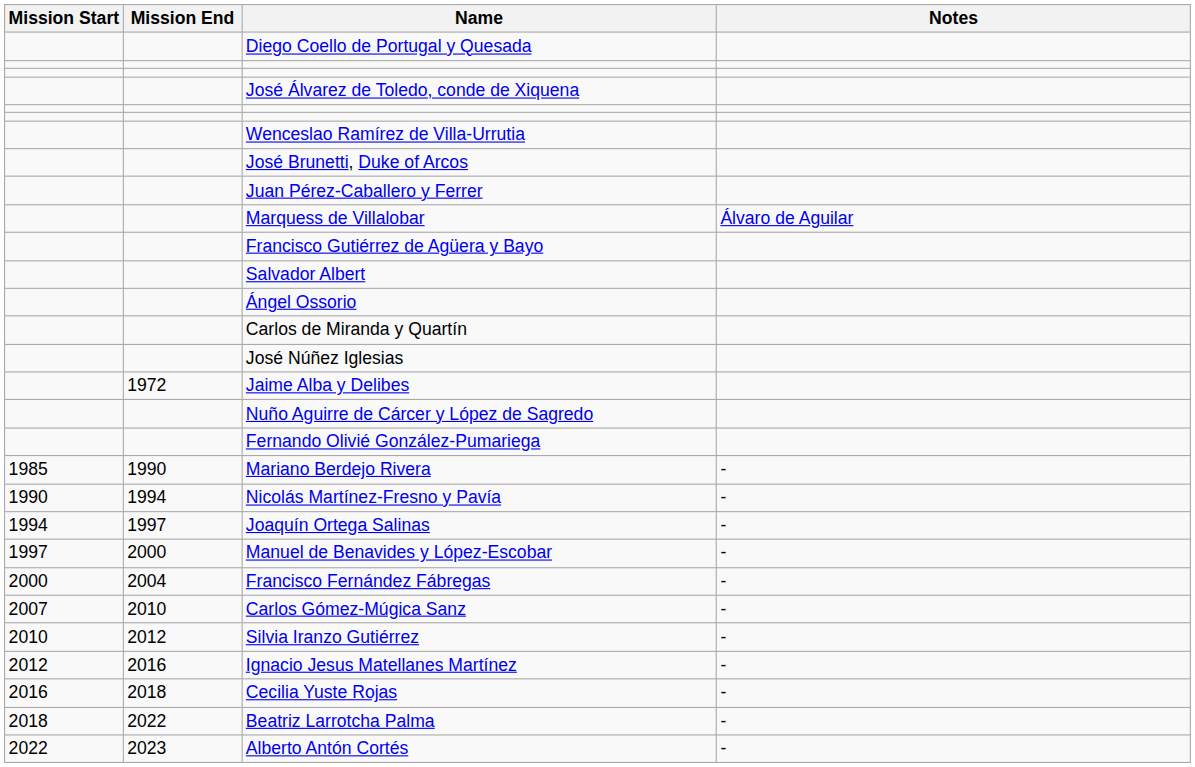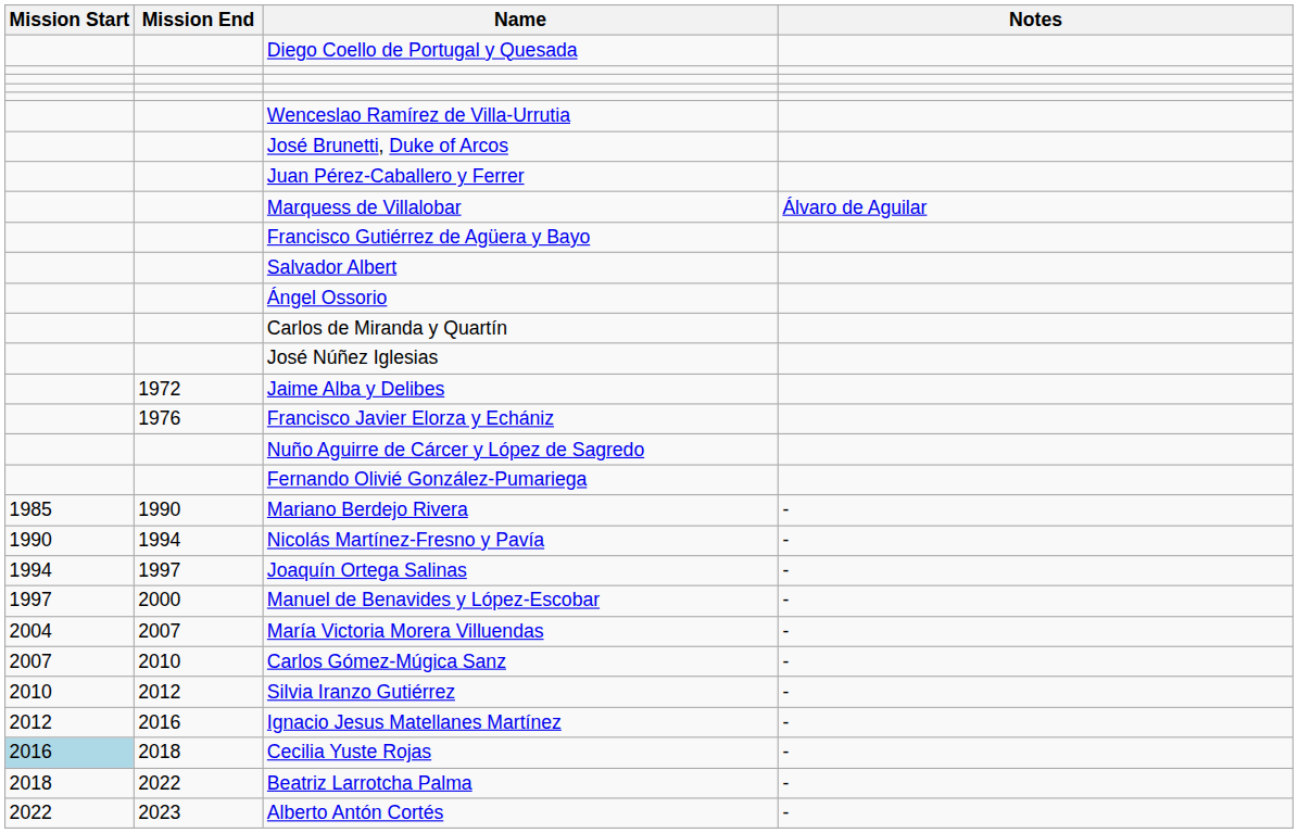- row: José Álvarez de Toledo, conde de Xiquena
+ row: 1976 | Francisco Javier Elorza y Echániz
- row: 2000 | 2004 | Francisco Fernández Fábregas | -
+ row: 2004 | 2007 | María Victoria Morera Villuendas | -
Cecilia Yuste Rojas | Mission Start: no background -> lightblue background
